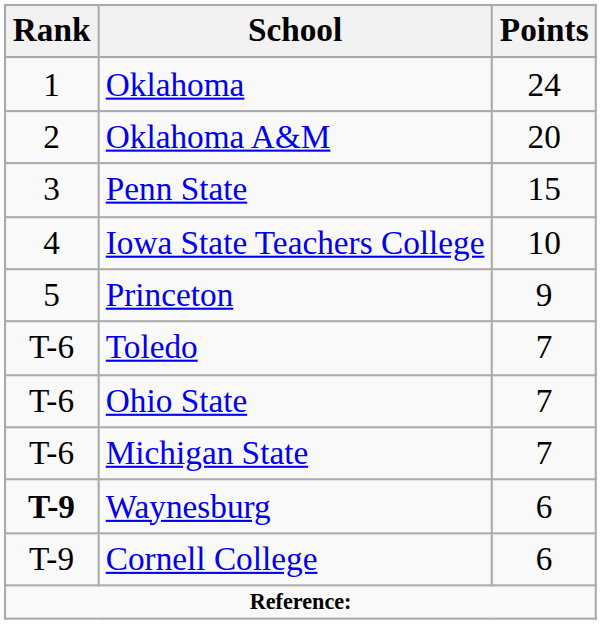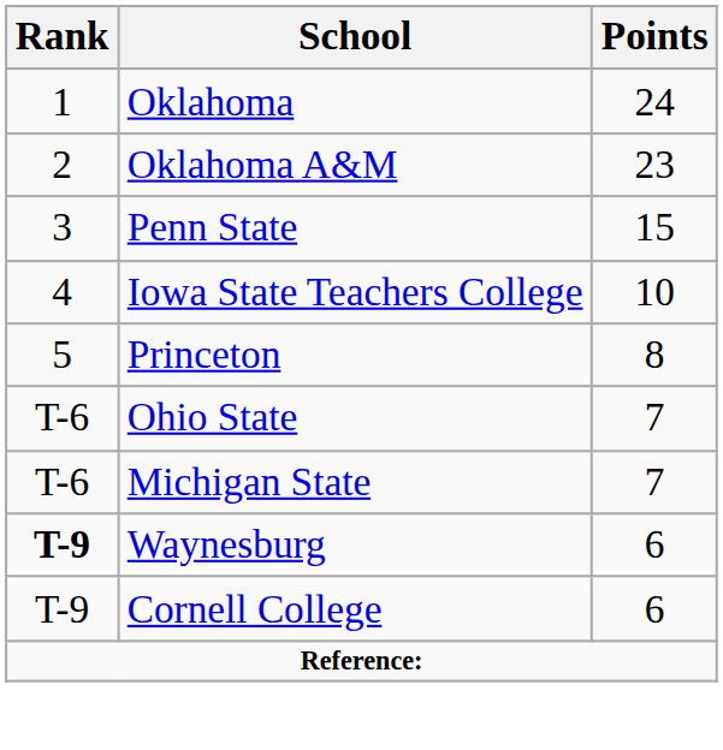Oklahoma A&M | Points: 20 -> 23
Princeton | Points: 9 -> 8
- row: T-6 | Toledo | 7
